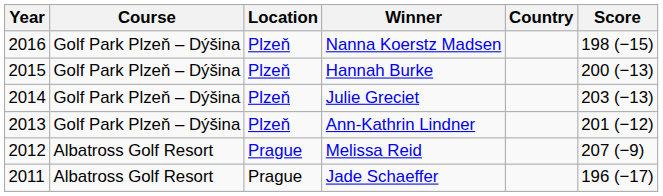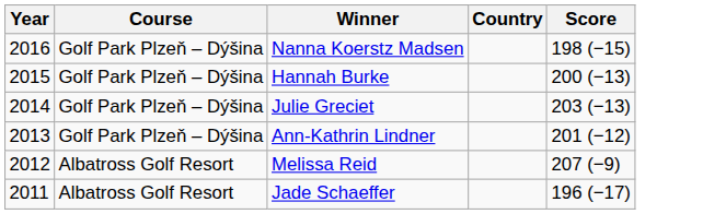- column: Location | Plzeň | Plzeň | Plzeň | Plzeň | Prague | Prague
